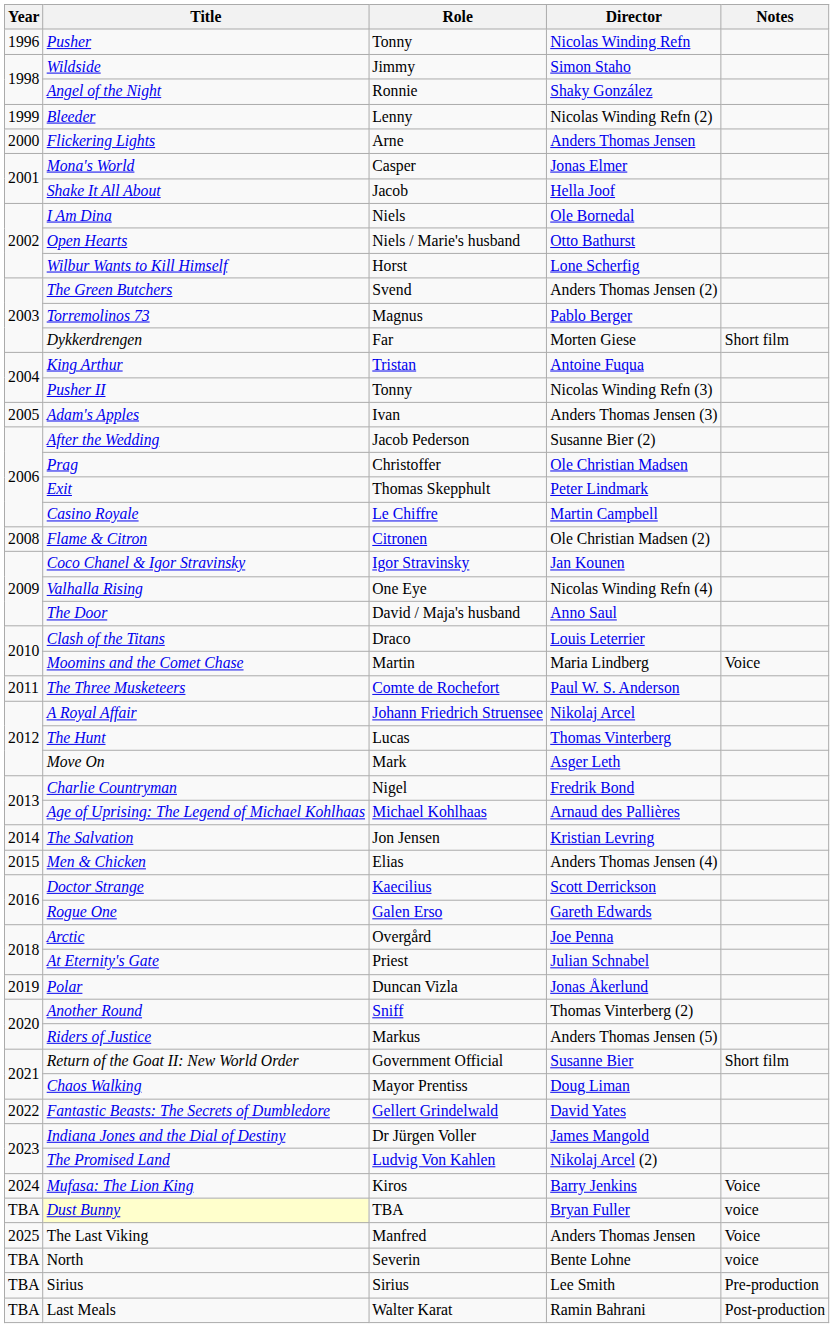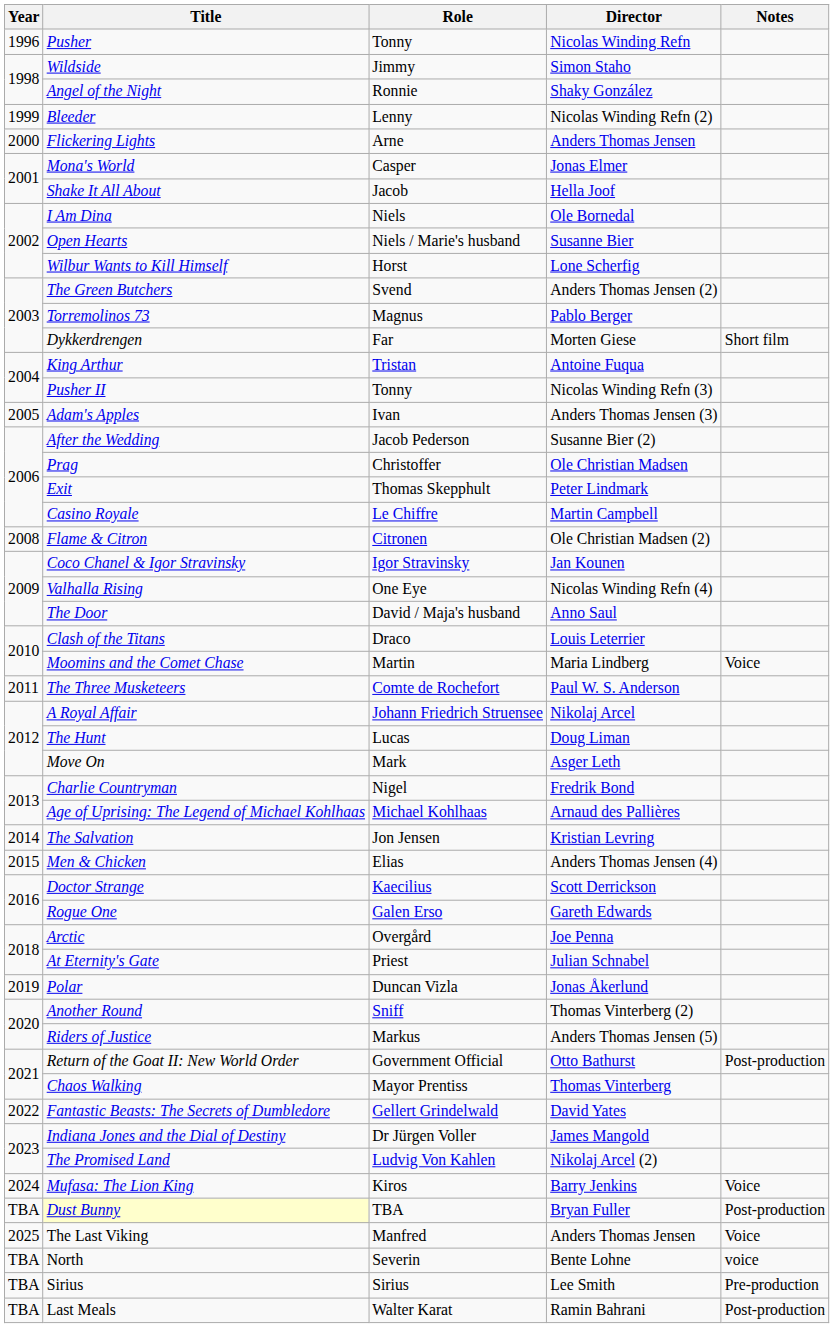Open Hearts | Director: Otto Bathurst -> Susanne Bier
The Hunt | Director: Thomas Vinterberg -> Doug Liman
Return of the Goat II: New World Order | Director: Susanne Bier -> Otto Bathurst
Return of the Goat II: New World Order | Notes: Short film -> Post-production
Chaos Walking | Director: Doug Liman -> Thomas Vinterberg
Dust Bunny | Notes: voice -> Post-production
